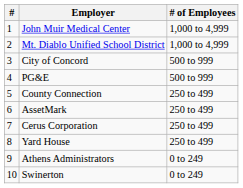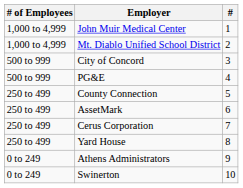columns swapped: # <-> # of Employees
